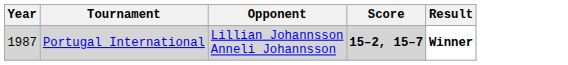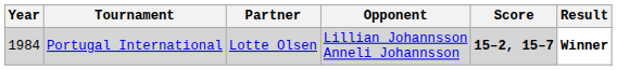+ column: Partner | Lotte Olsen
Portugal International | Year: 1987 -> 1984
